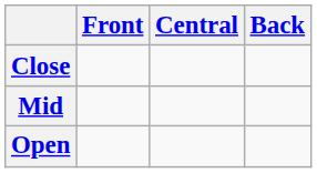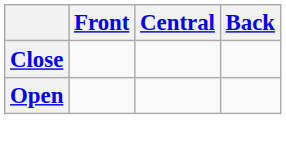- row: Mid
